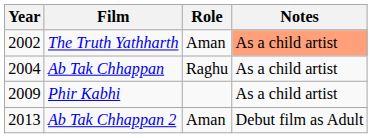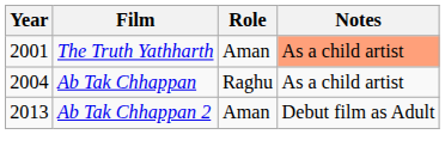The Truth Yathharth | Year: 2002 -> 2001
- row: 2009 | Phir Kabhi | As a child artist
